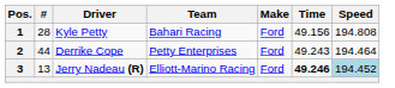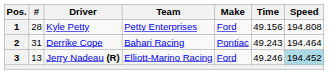1 | Team: Bahari Racing -> Petty Enterprises
2 | #: 44 -> 31
2 | Team: Petty Enterprises -> Bahari Racing
2 | Make: Ford -> Pontiac
3 | Time: bold -> normal
